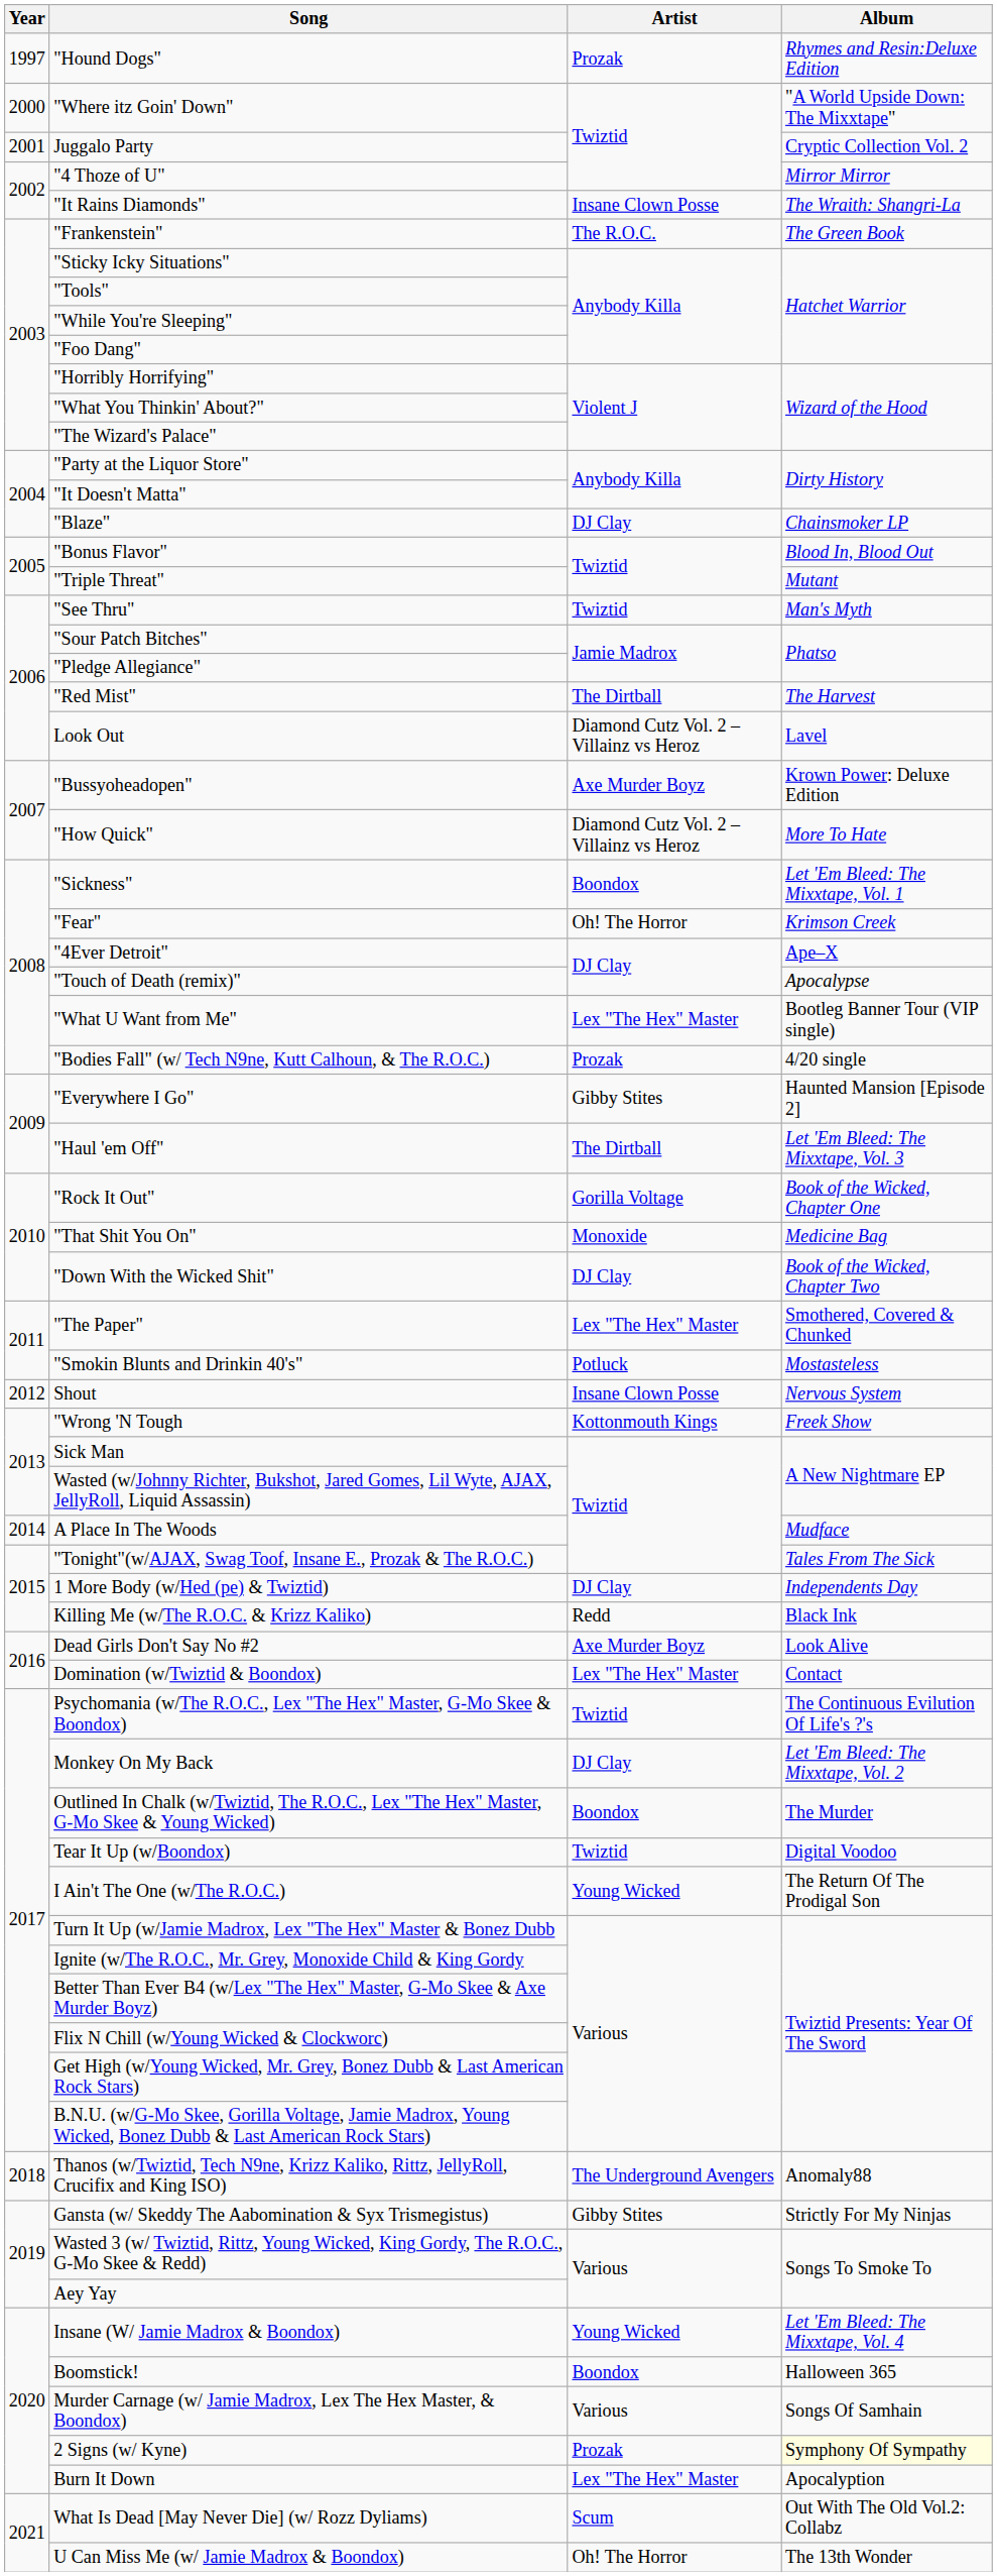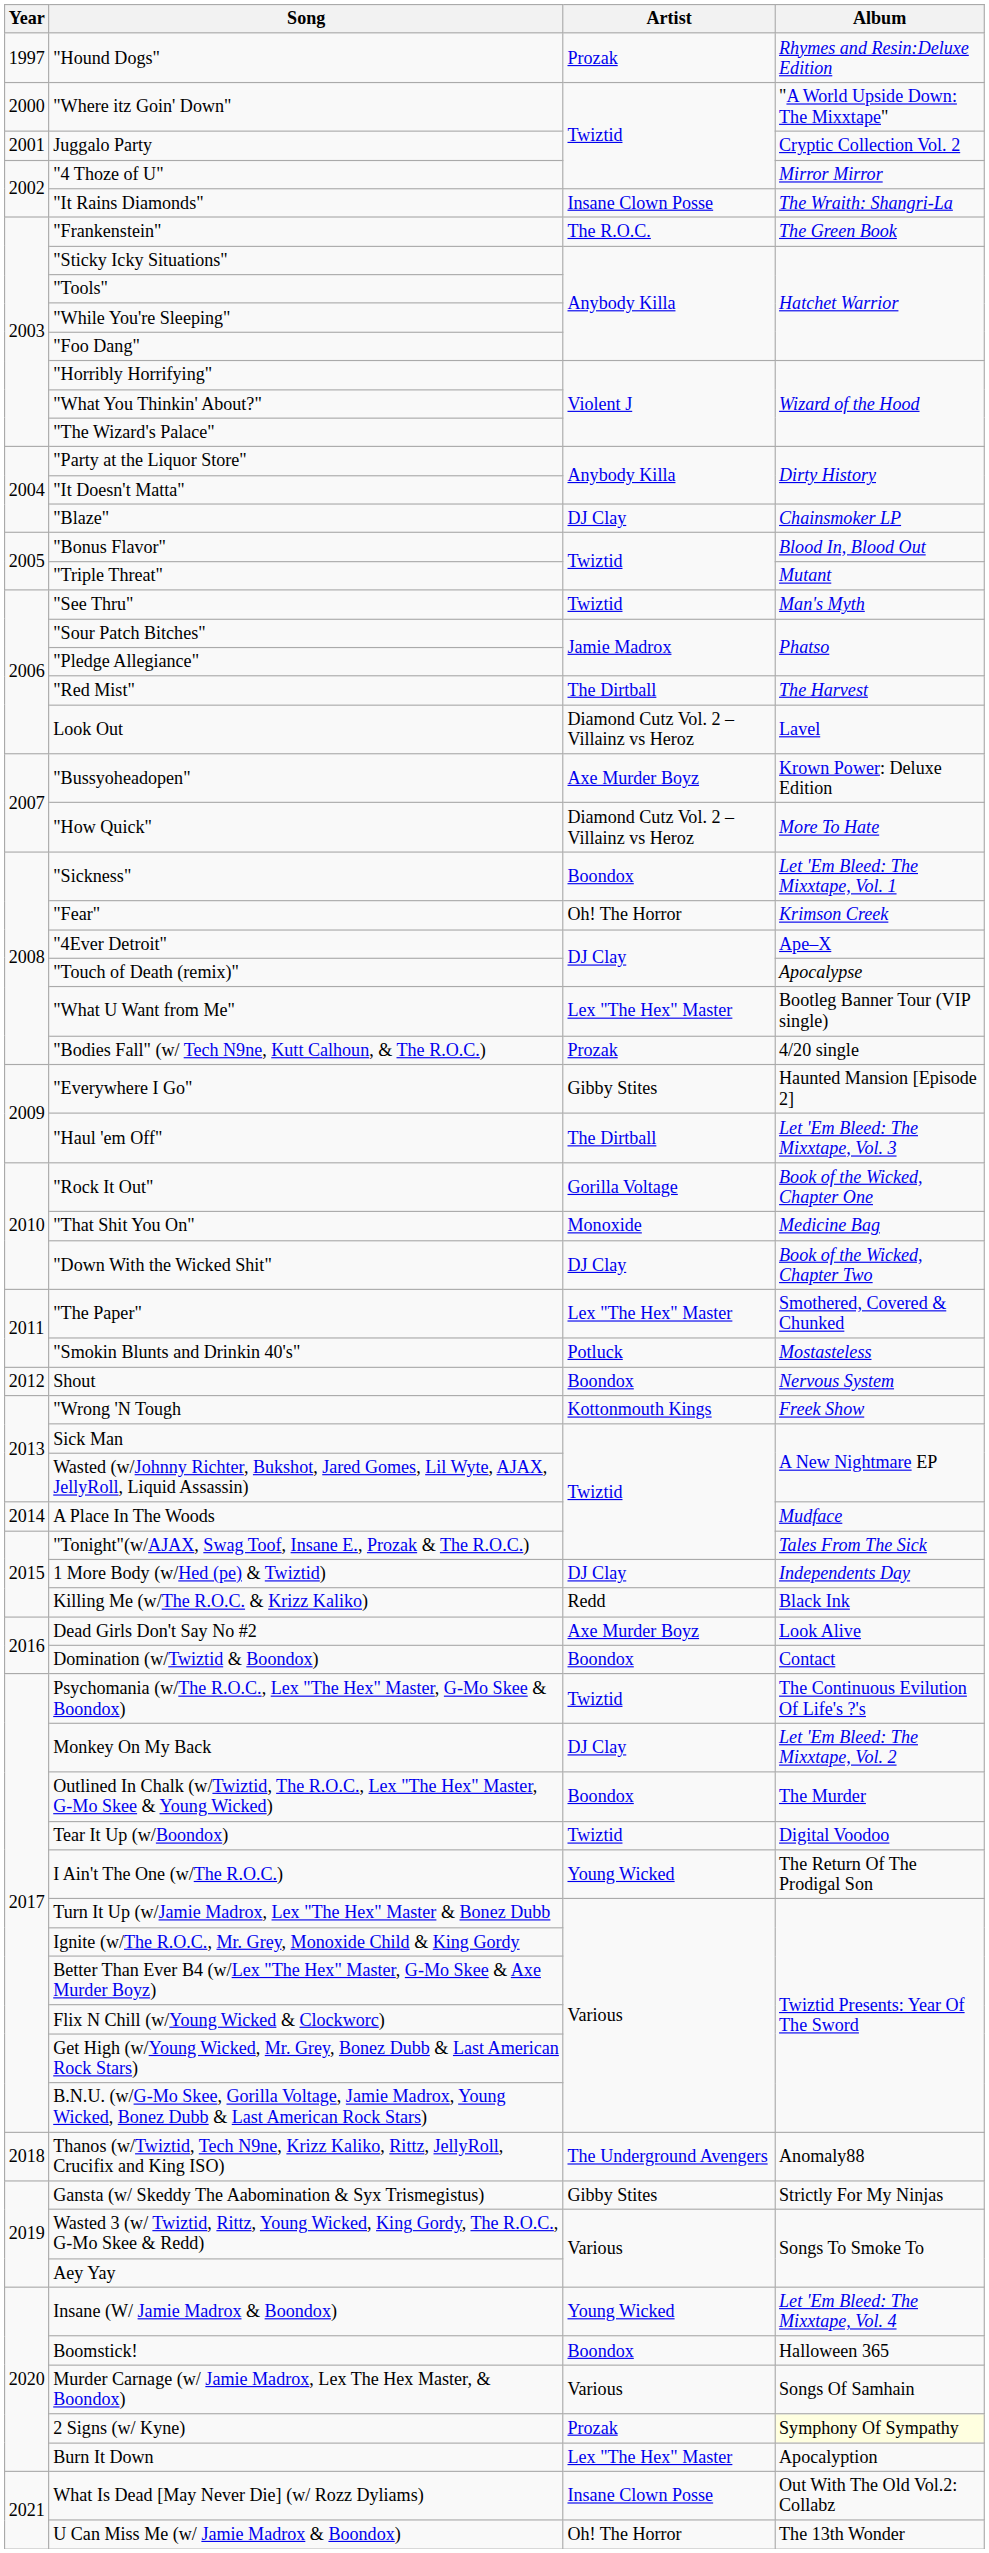Shout | Artist: Insane Clown Posse -> Boondox
Domination (w/Twiztid & Boondox) | Artist: Lex "The Hex" Master -> Boondox
What Is Dead [May Never Die] (w/ Rozz Dyliams) | Artist: Scum -> Insane Clown Posse
